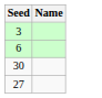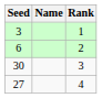+ column: Rank | 1 | 2 | 3 | 4
